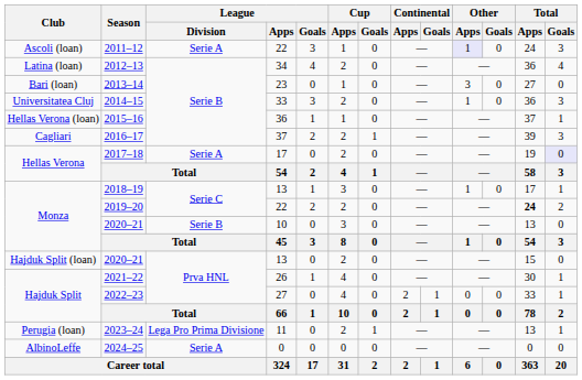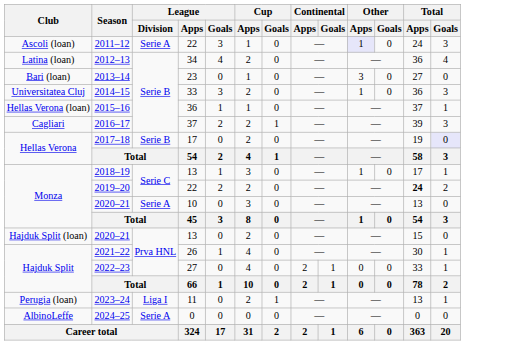2017–18 | League / Division: Serie A -> Serie B
2020–21 / 10 | League / Division: Serie B -> Serie A
2023–24 | League / Division: Lega Pro Prima Divisione -> Liga I
